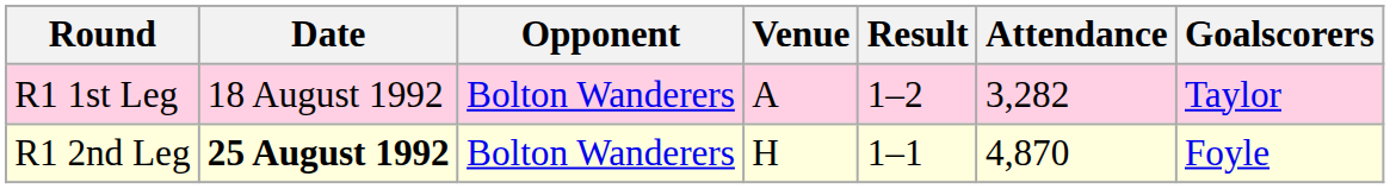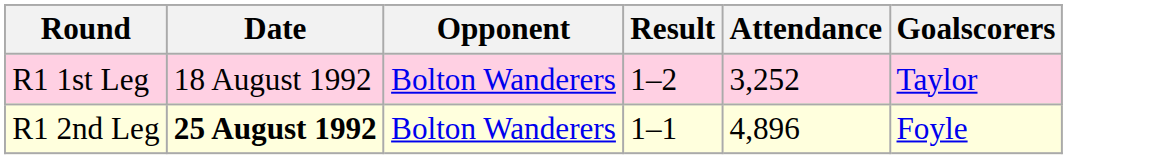- column: Venue | A | H
R1 1st Leg | Attendance: 3,282 -> 3,252
R1 2nd Leg | Attendance: 4,870 -> 4,896
